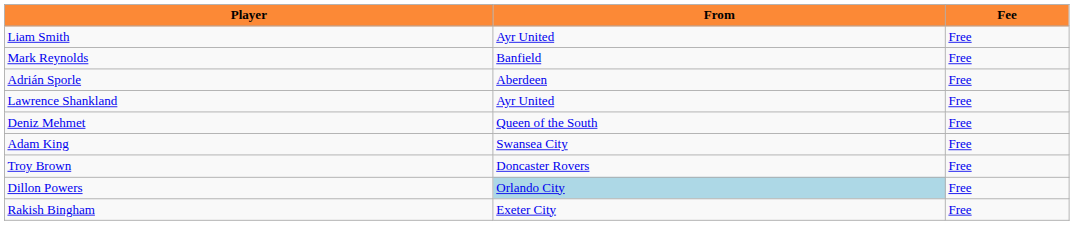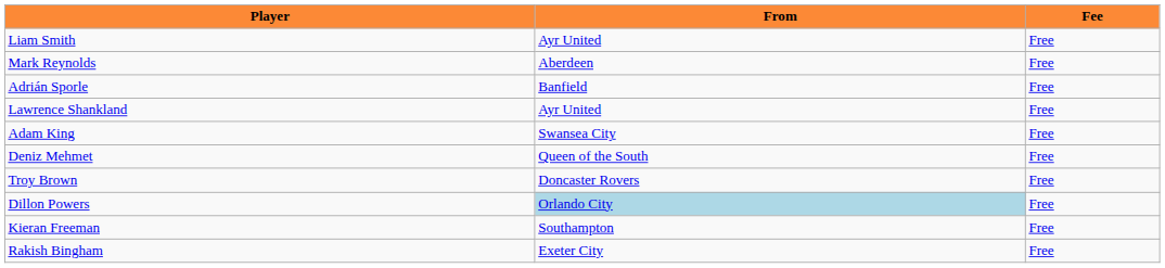Mark Reynolds | From: Banfield -> Aberdeen
Adrián Sporle | From: Aberdeen -> Banfield
rows swapped: Deniz Mehmet <-> Adam King
+ row: Kieran Freeman | Southampton | Free
